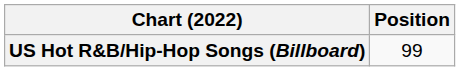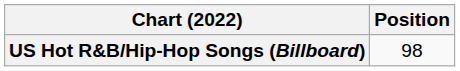US Hot R&B/Hip-Hop Songs (Billboard) | Position: 99 -> 98
